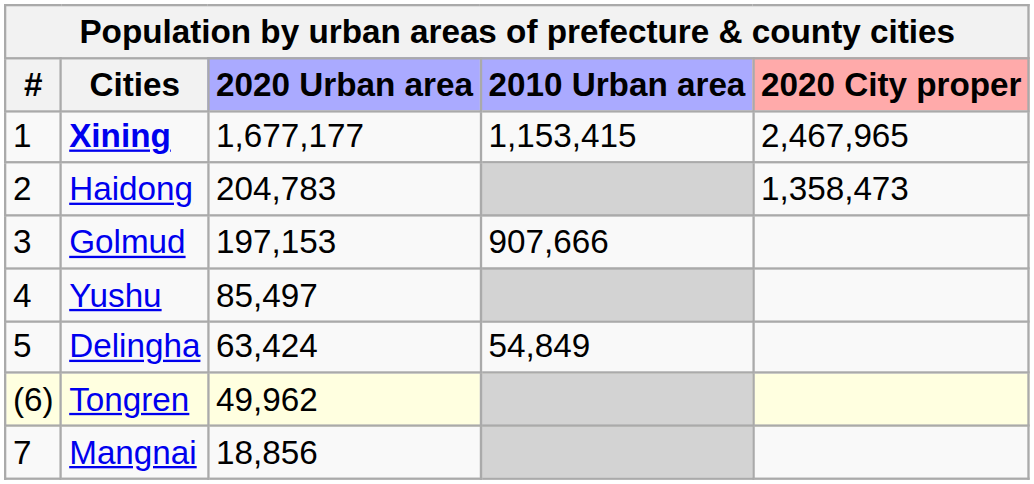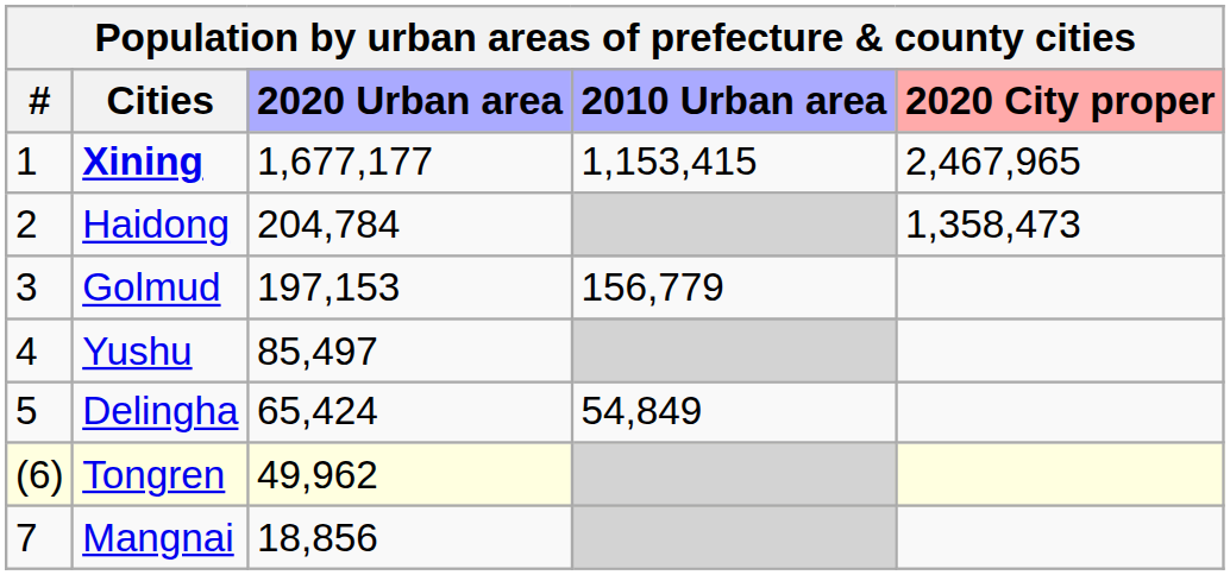Haidong | 2020 Urban area: 204,783 -> 204,784
Golmud | 2010 Urban area: 907,666 -> 156,779
Delingha | 2020 Urban area: 63,424 -> 65,424
